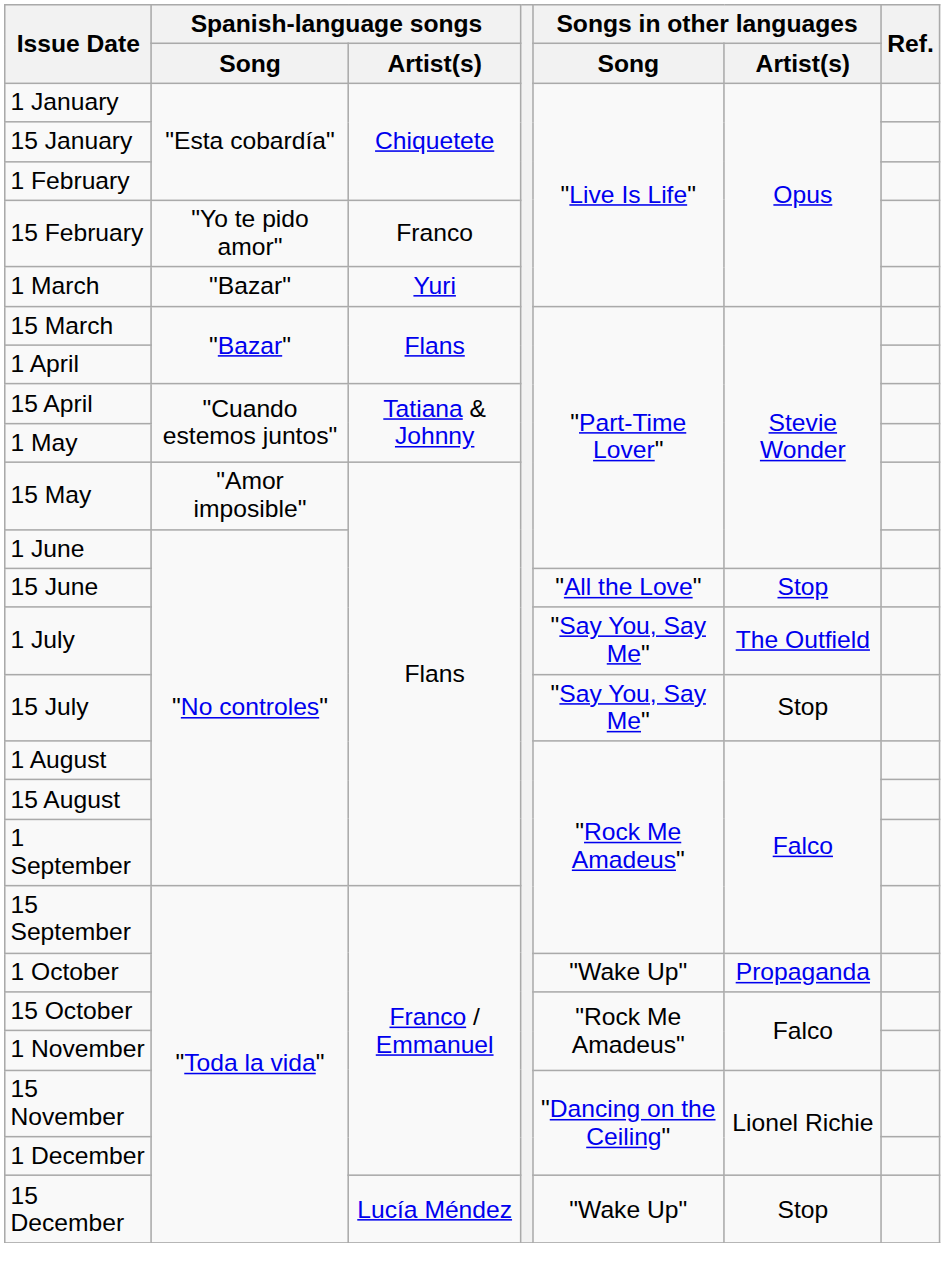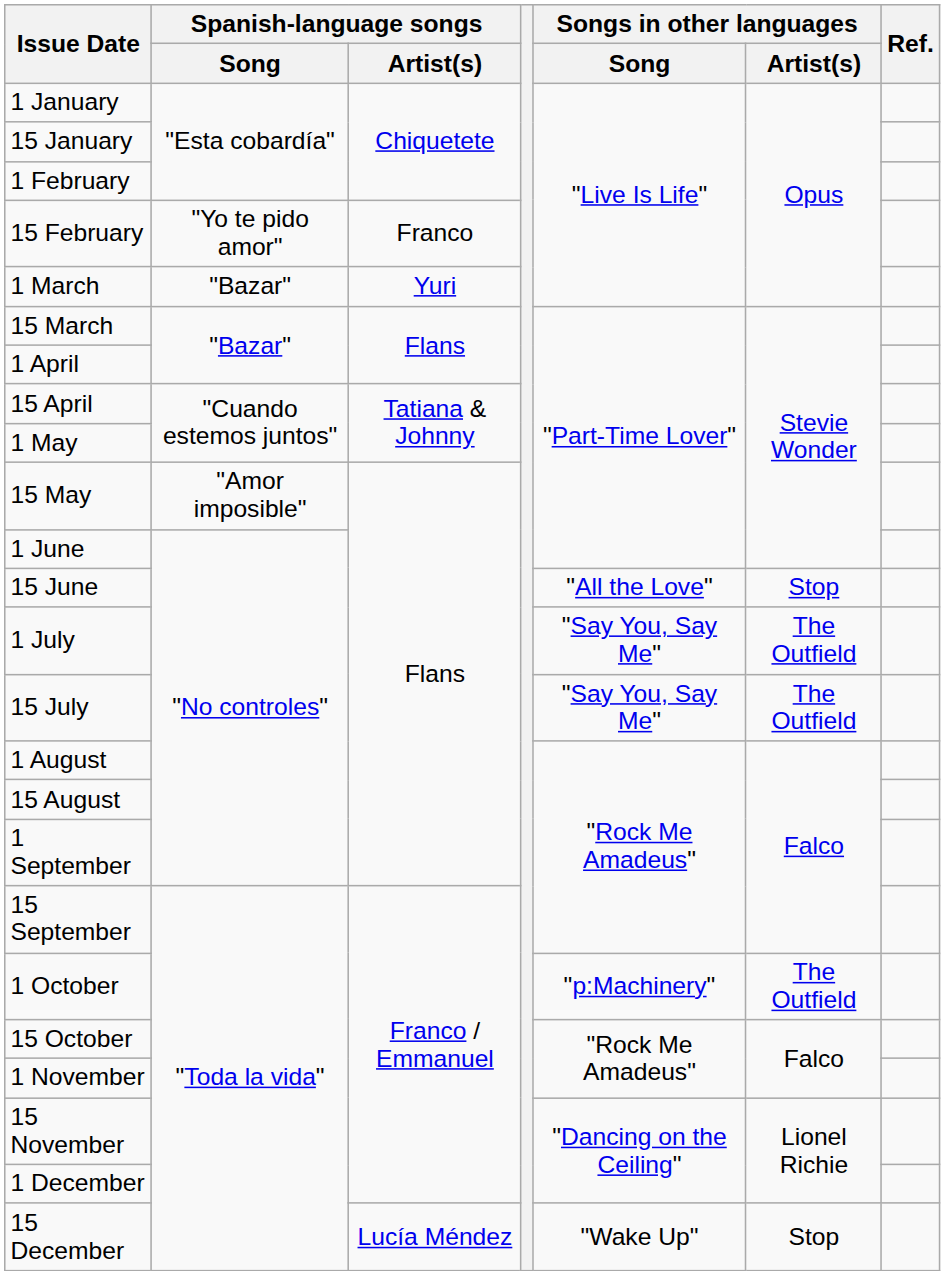15 July | Songs in other languages / Artist(s): Stop -> The Outfield
1 October | Songs in other languages / Song: "Wake Up" -> "p:Machinery"
1 October | Songs in other languages / Artist(s): Propaganda -> The Outfield
